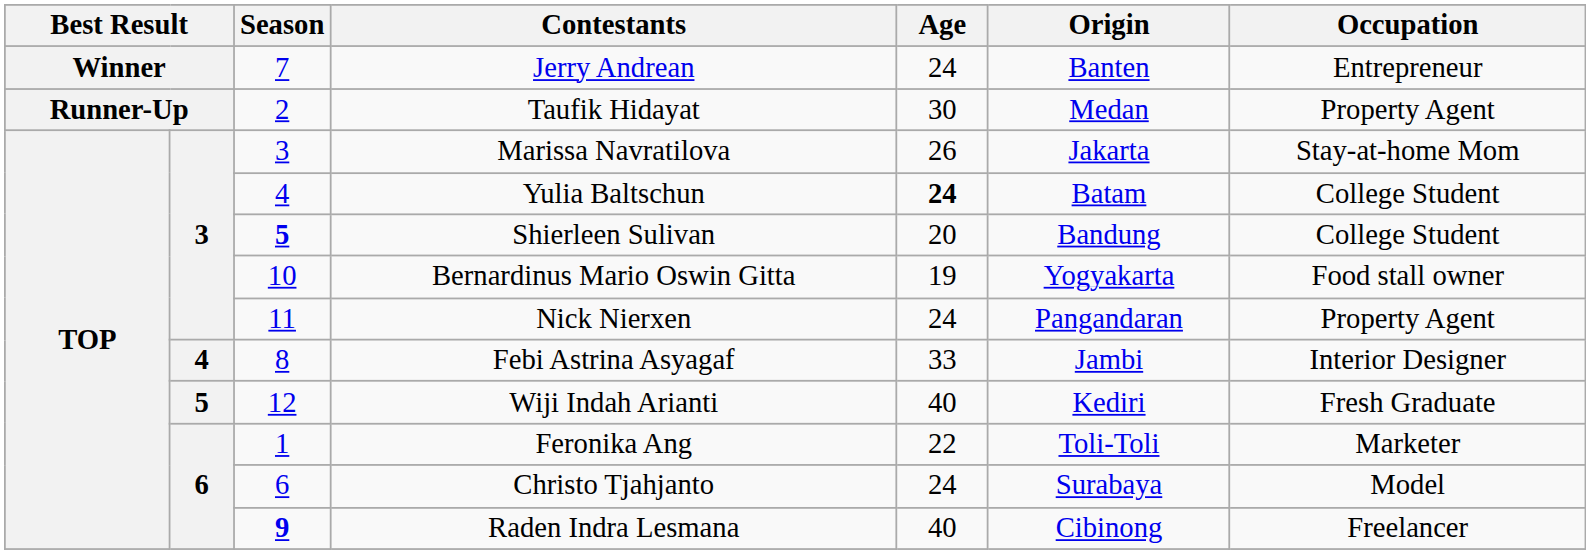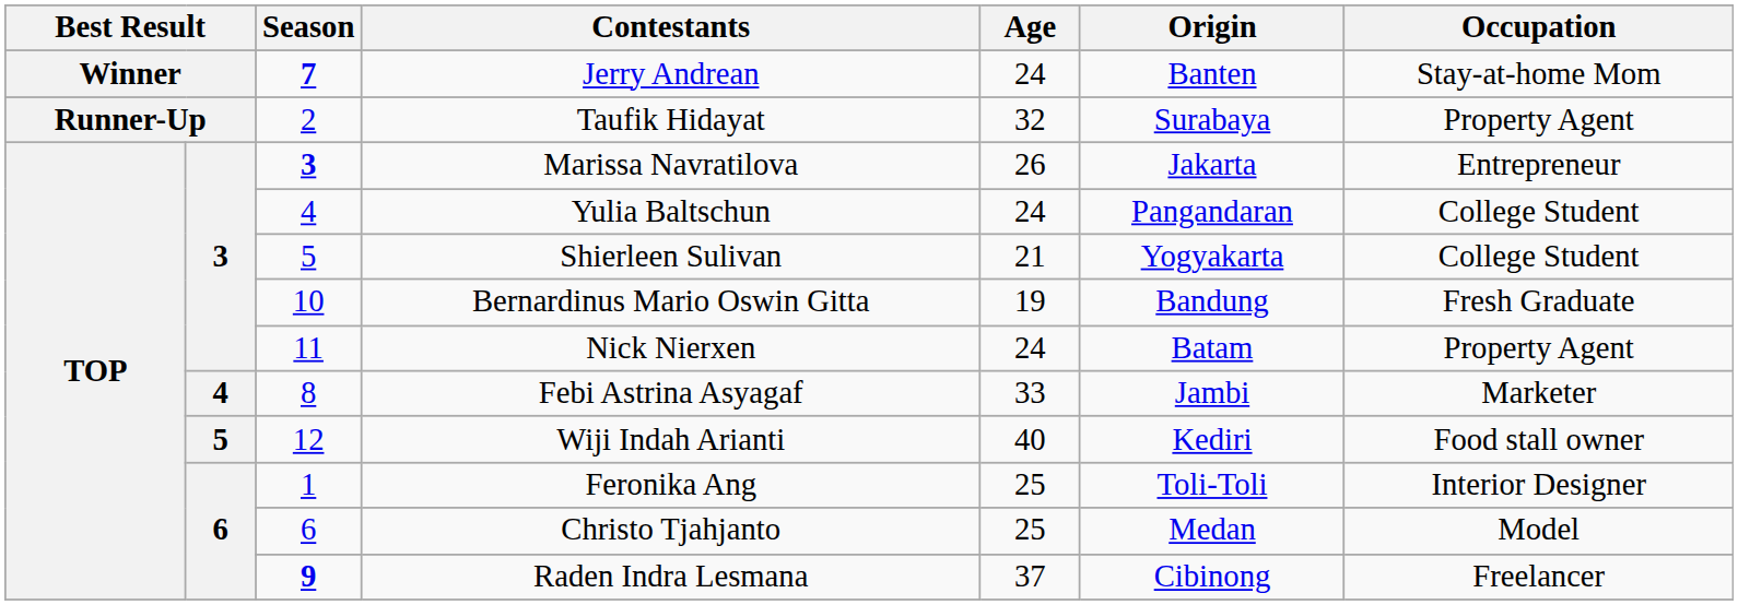Jerry Andrean | Season: normal -> bold
Jerry Andrean | Occupation: Entrepreneur -> Stay-at-home Mom
Taufik Hidayat | Age: 30 -> 32
Taufik Hidayat | Origin: Medan -> Surabaya
Marissa Navratilova | Season: normal -> bold
Marissa Navratilova | Occupation: Stay-at-home Mom -> Entrepreneur
Yulia Baltschun | Age: bold -> normal
Yulia Baltschun | Origin: Batam -> Pangandaran
Shierleen Sulivan | Season: bold -> normal
Shierleen Sulivan | Age: 20 -> 21
Shierleen Sulivan | Origin: Bandung -> Yogyakarta
Bernardinus Mario Oswin Gitta | Origin: Yogyakarta -> Bandung
Bernardinus Mario Oswin Gitta | Occupation: Food stall owner -> Fresh Graduate
Nick Nierxen | Origin: Pangandaran -> Batam
Febi Astrina Asyagaf | Occupation: Interior Designer -> Marketer
Wiji Indah Arianti | Occupation: Fresh Graduate -> Food stall owner
Feronika Ang | Age: 22 -> 25
Feronika Ang | Occupation: Marketer -> Interior Designer
Christo Tjahjanto | Age: 24 -> 25
Christo Tjahjanto | Origin: Surabaya -> Medan
Raden Indra Lesmana | Age: 40 -> 37
